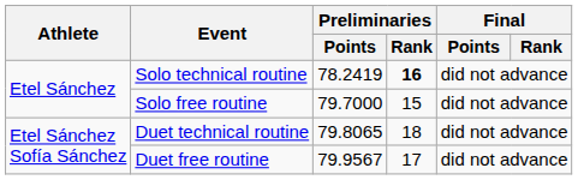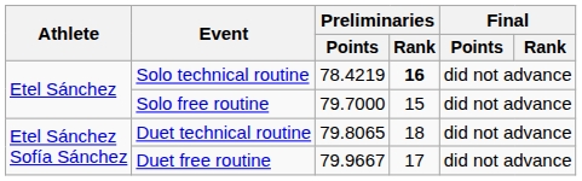Solo technical routine | Preliminaries / Points: 78.2419 -> 78.4219
Duet free routine | Preliminaries / Points: 79.9567 -> 79.9667
